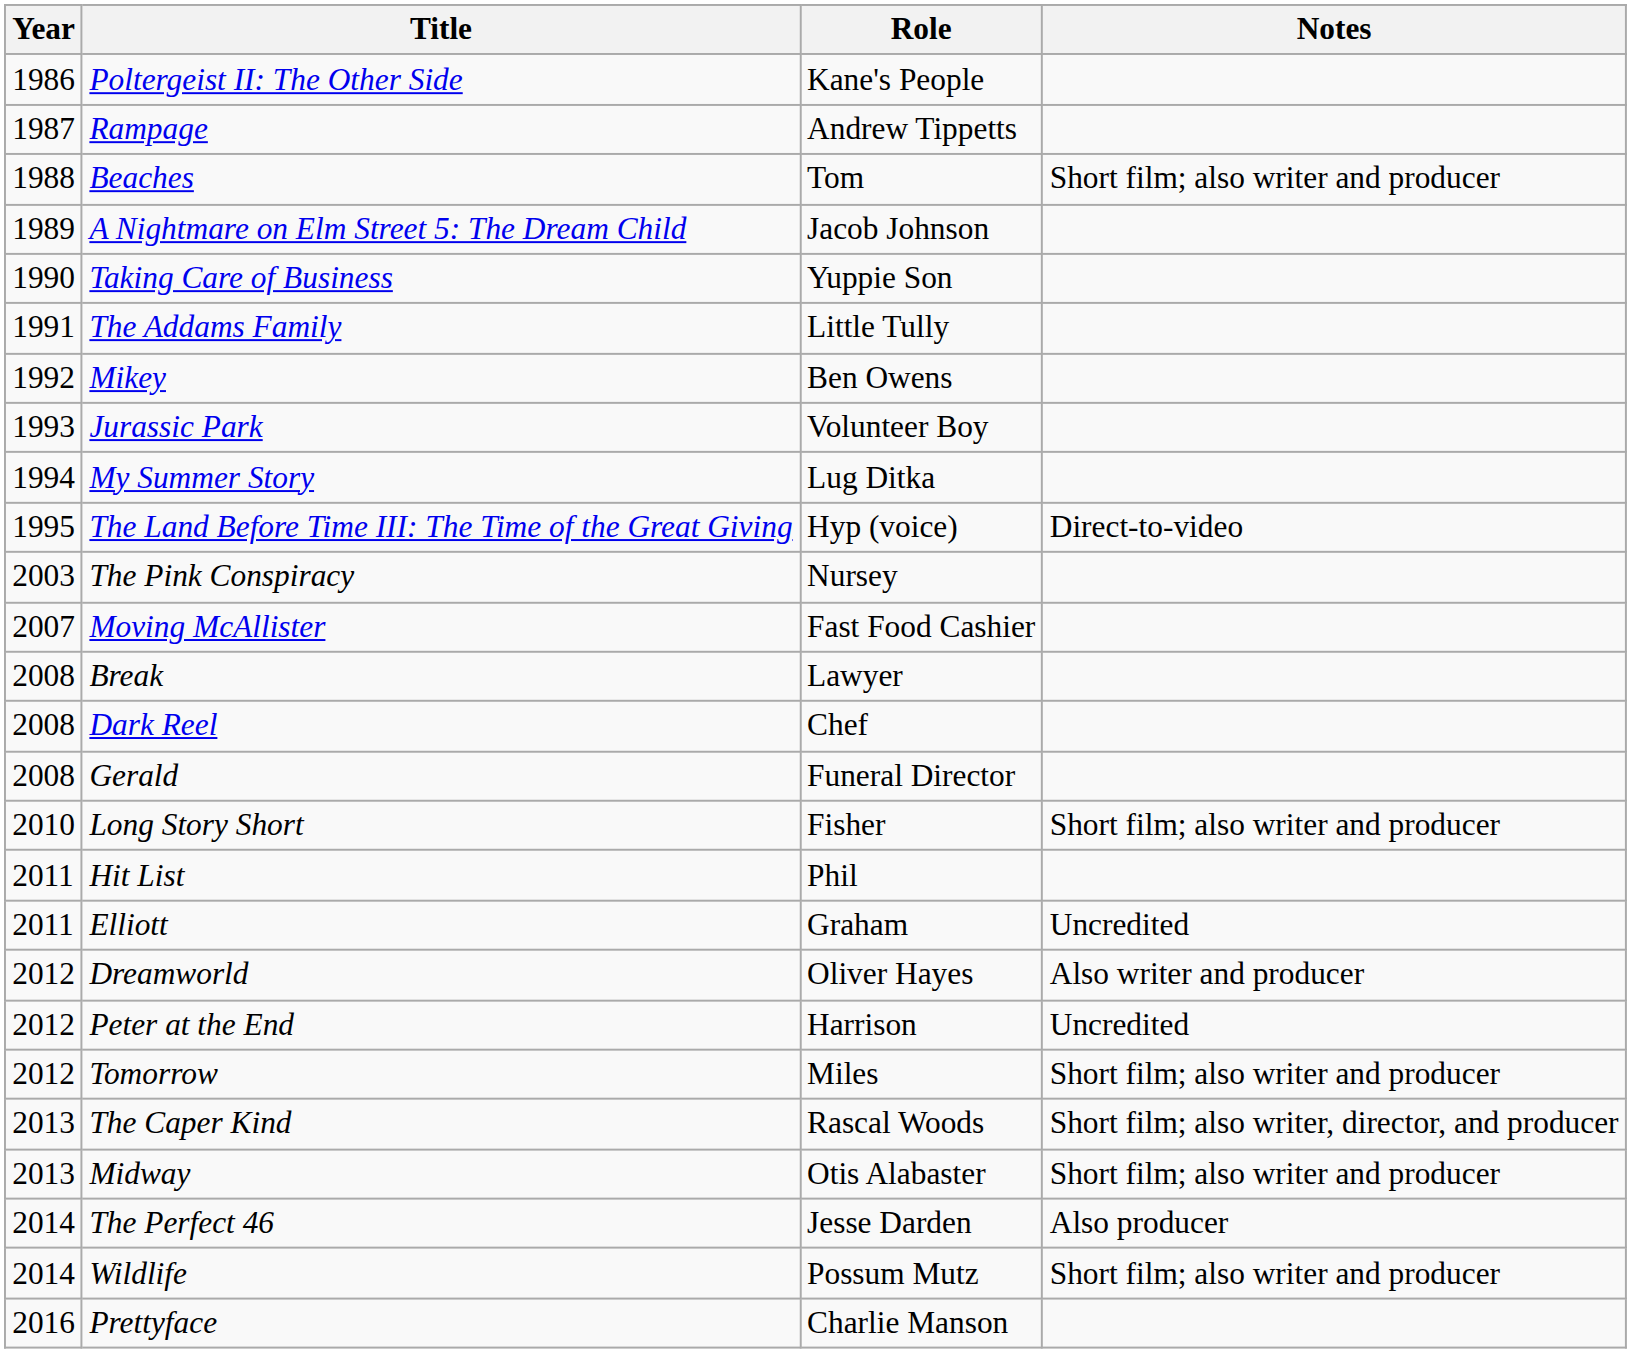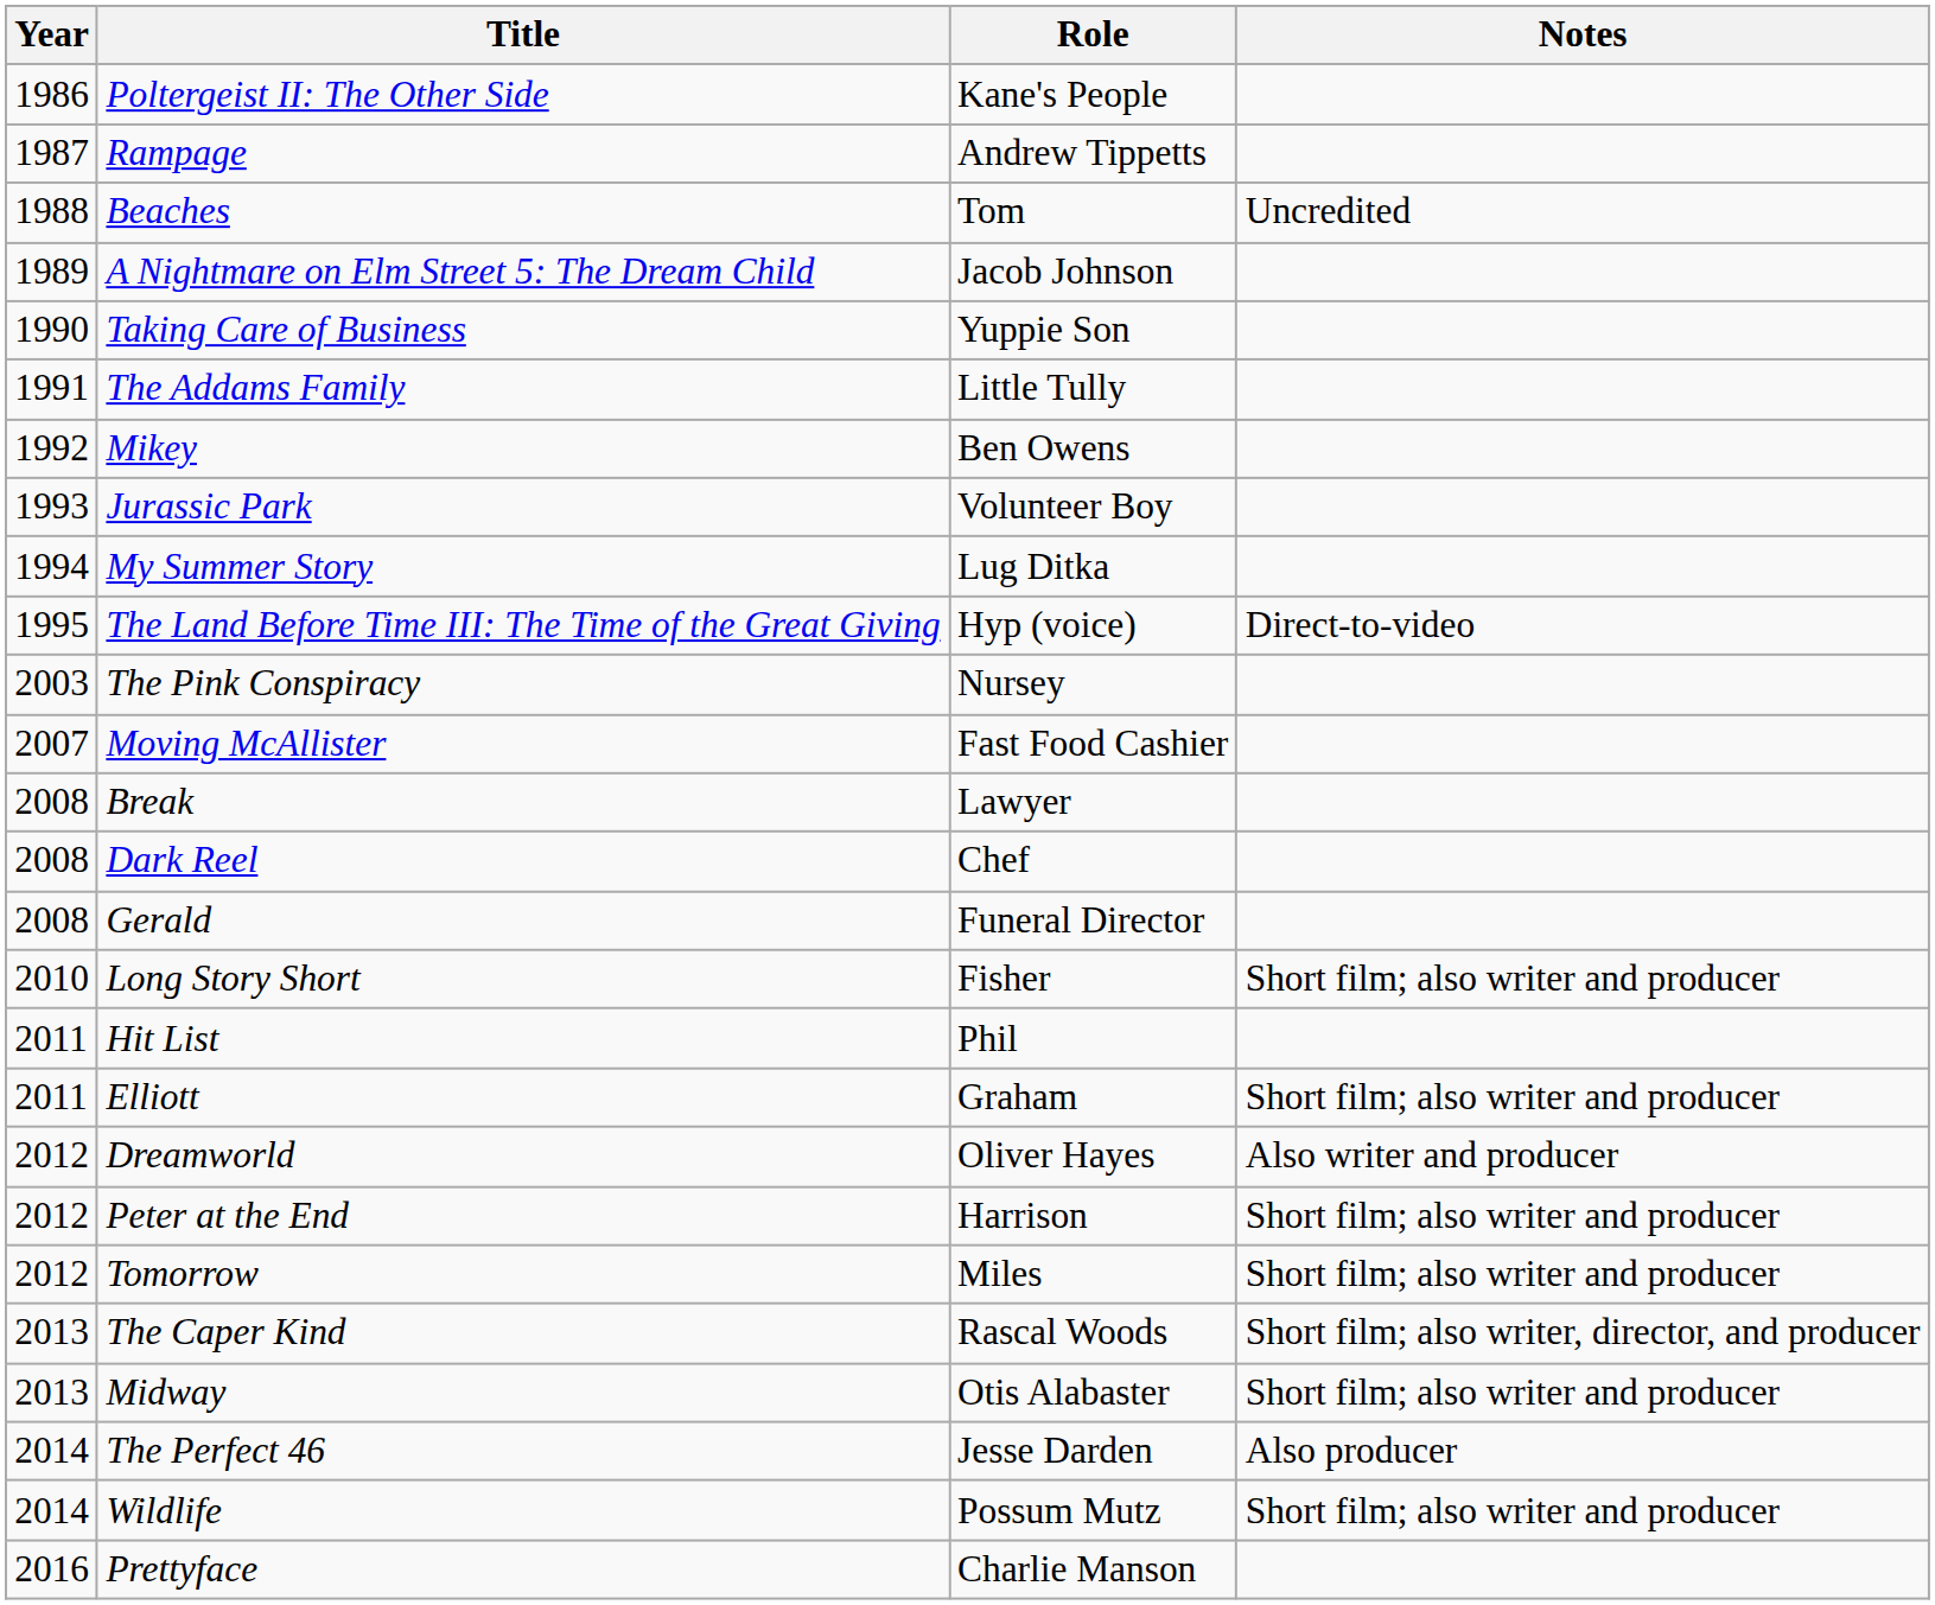Beaches | Notes: Short film; also writer and producer -> Uncredited
Elliott | Notes: Uncredited -> Short film; also writer and producer
Peter at the End | Notes: Uncredited -> Short film; also writer and producer
